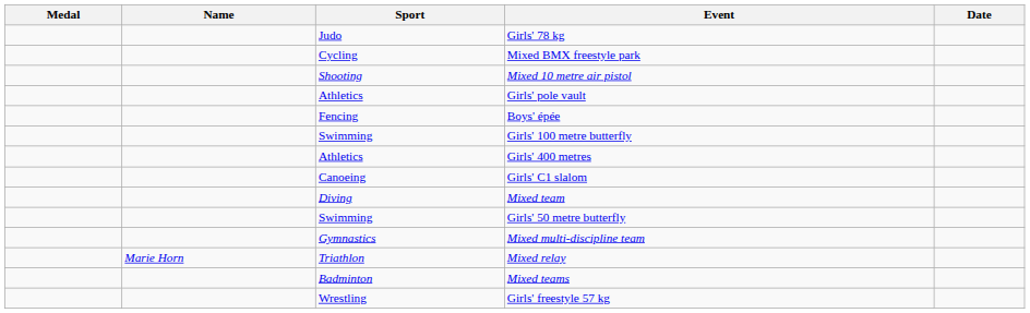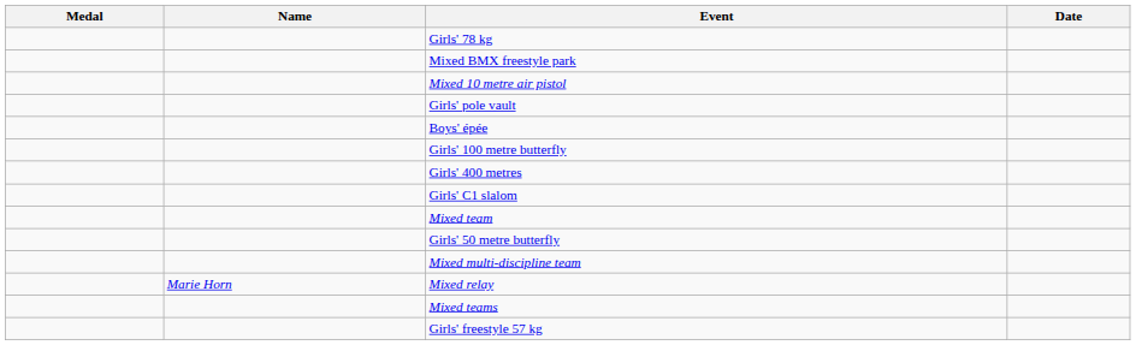- column: Sport | Judo | Cycling | Shooting | Athletics | Fencing | Swimming | Athletics | Canoeing | Diving | Swimming | Gymnastics | Triathlon | Badminton | Wrestling
